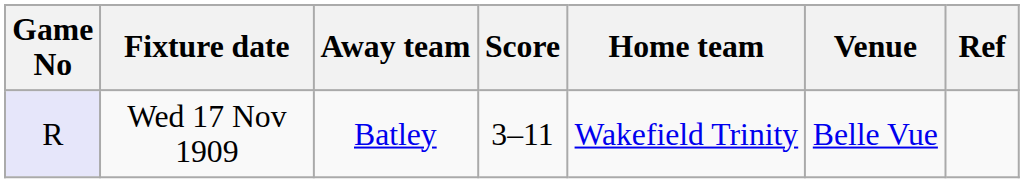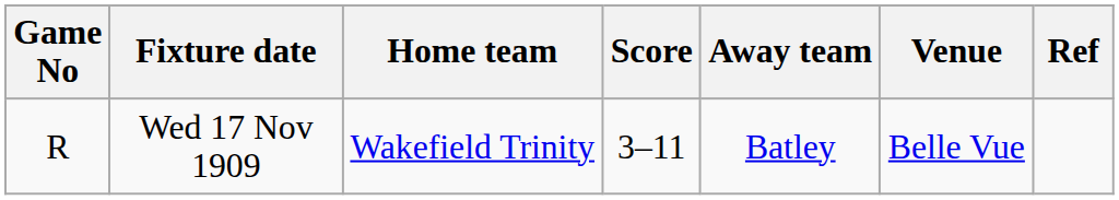columns swapped: Home team <-> Away team
Wed 17 Nov 1909 | Game No: lavender background -> no background
